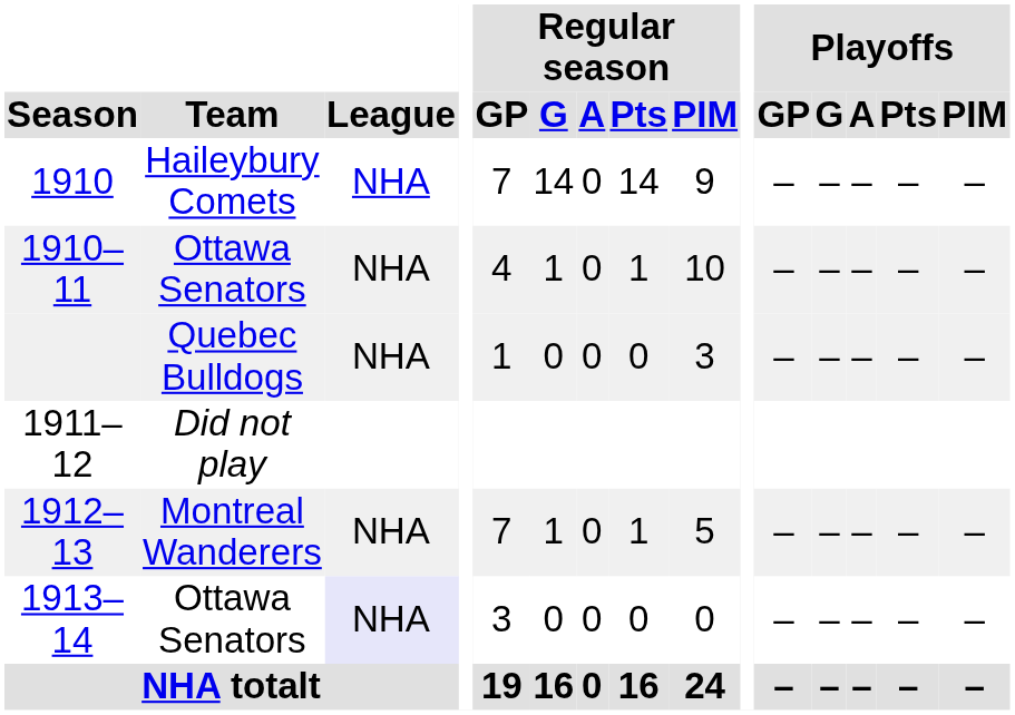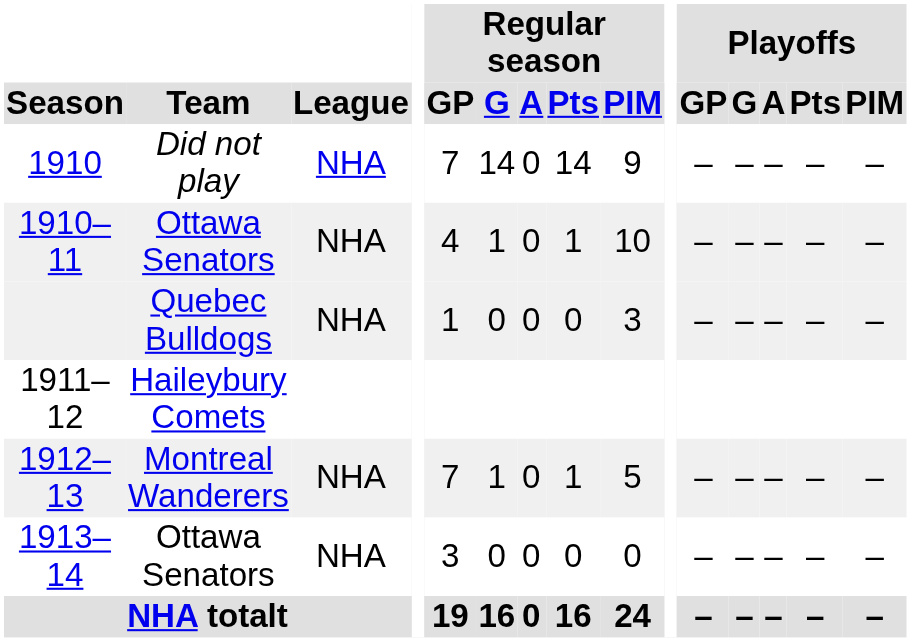1910 | Team: Haileybury Comets -> Did not play
1911–12 | Team: Did not play -> Haileybury Comets
1913–14 | League: lavender background -> no background
